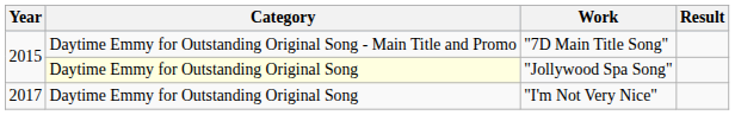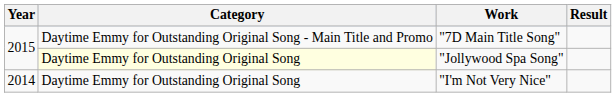"I'm Not Very Nice" | Year: 2017 -> 2014
